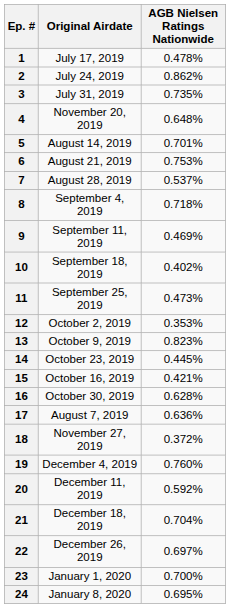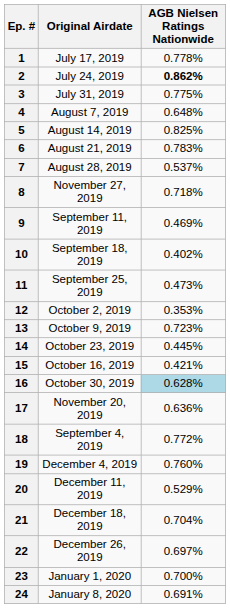1 | AGB Nielsen Ratings Nationwide: 0.478% -> 0.778%
2 | AGB Nielsen Ratings Nationwide: normal -> bold
3 | AGB Nielsen Ratings Nationwide: 0.735% -> 0.775%
4 | Original Airdate: November 20, 2019 -> August 7, 2019
5 | AGB Nielsen Ratings Nationwide: 0.701% -> 0.825%
6 | AGB Nielsen Ratings Nationwide: 0.753% -> 0.783%
8 | Original Airdate: September 4, 2019 -> November 27, 2019
13 | AGB Nielsen Ratings Nationwide: 0.823% -> 0.723%
16 | AGB Nielsen Ratings Nationwide: no background -> lightblue background
17 | Original Airdate: August 7, 2019 -> November 20, 2019
18 | Original Airdate: November 27, 2019 -> September 4, 2019
18 | AGB Nielsen Ratings Nationwide: 0.372% -> 0.772%
20 | AGB Nielsen Ratings Nationwide: 0.592% -> 0.529%
24 | AGB Nielsen Ratings Nationwide: 0.695% -> 0.691%
